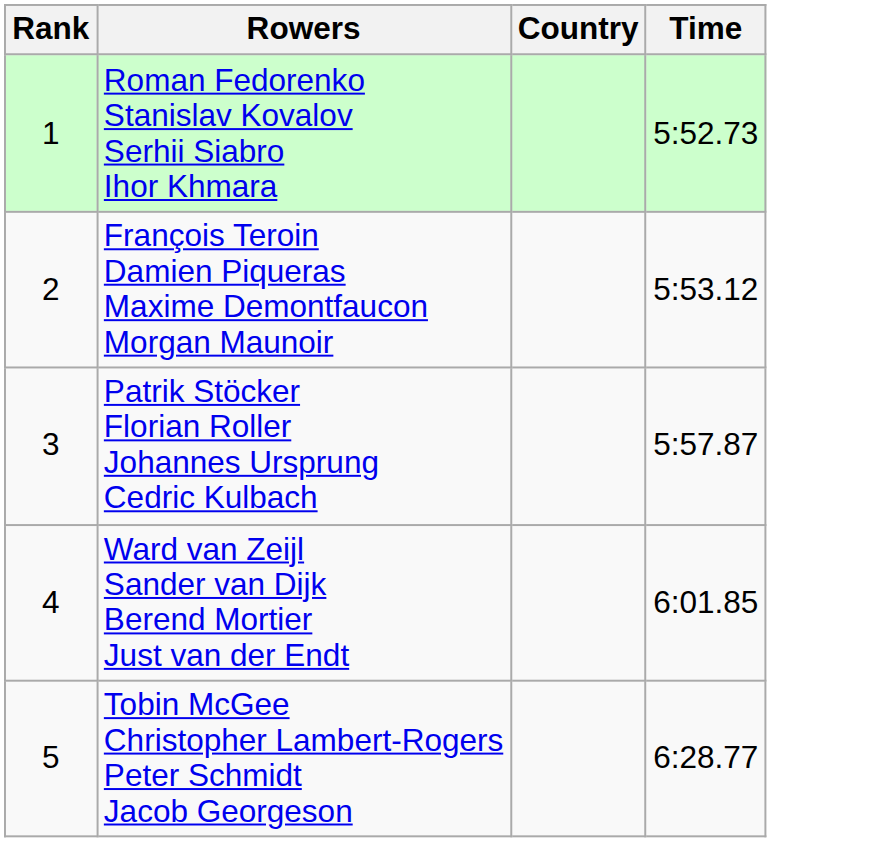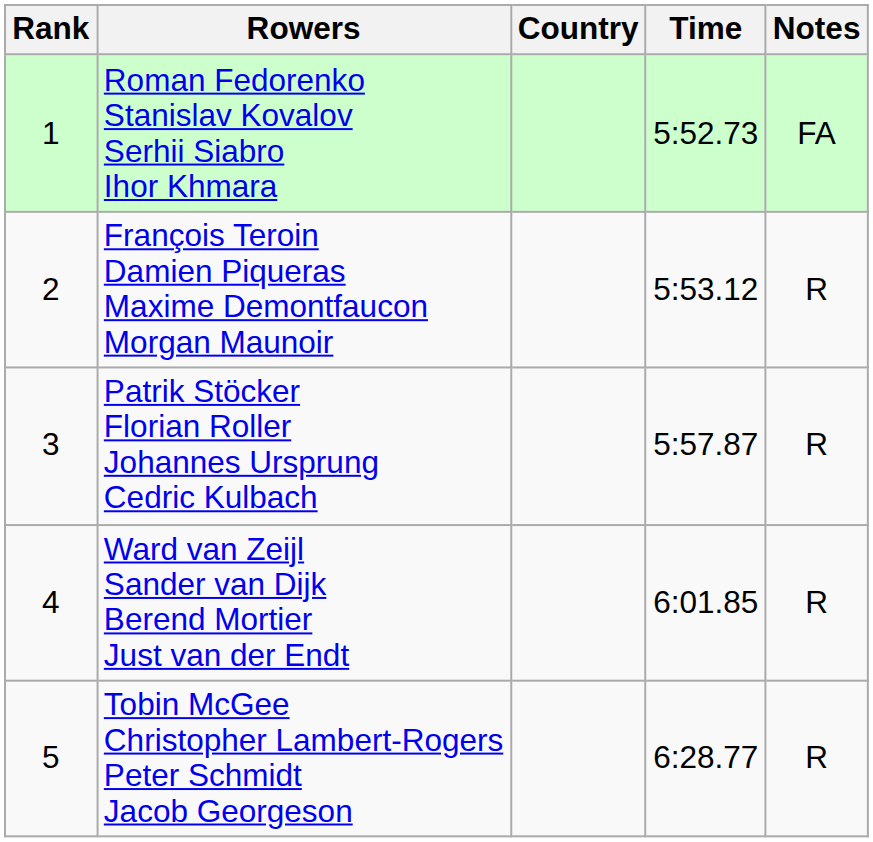+ column: Notes | FA | R | R | R | R
